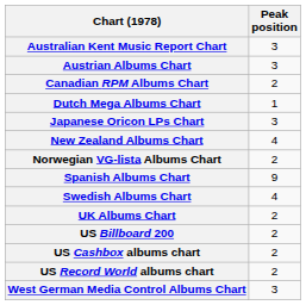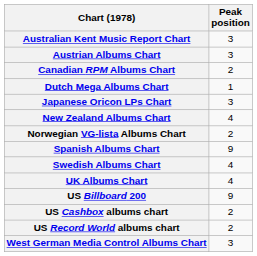UK Albums Chart | Peak position: 2 -> 4
US Billboard 200 | Peak position: 2 -> 9
